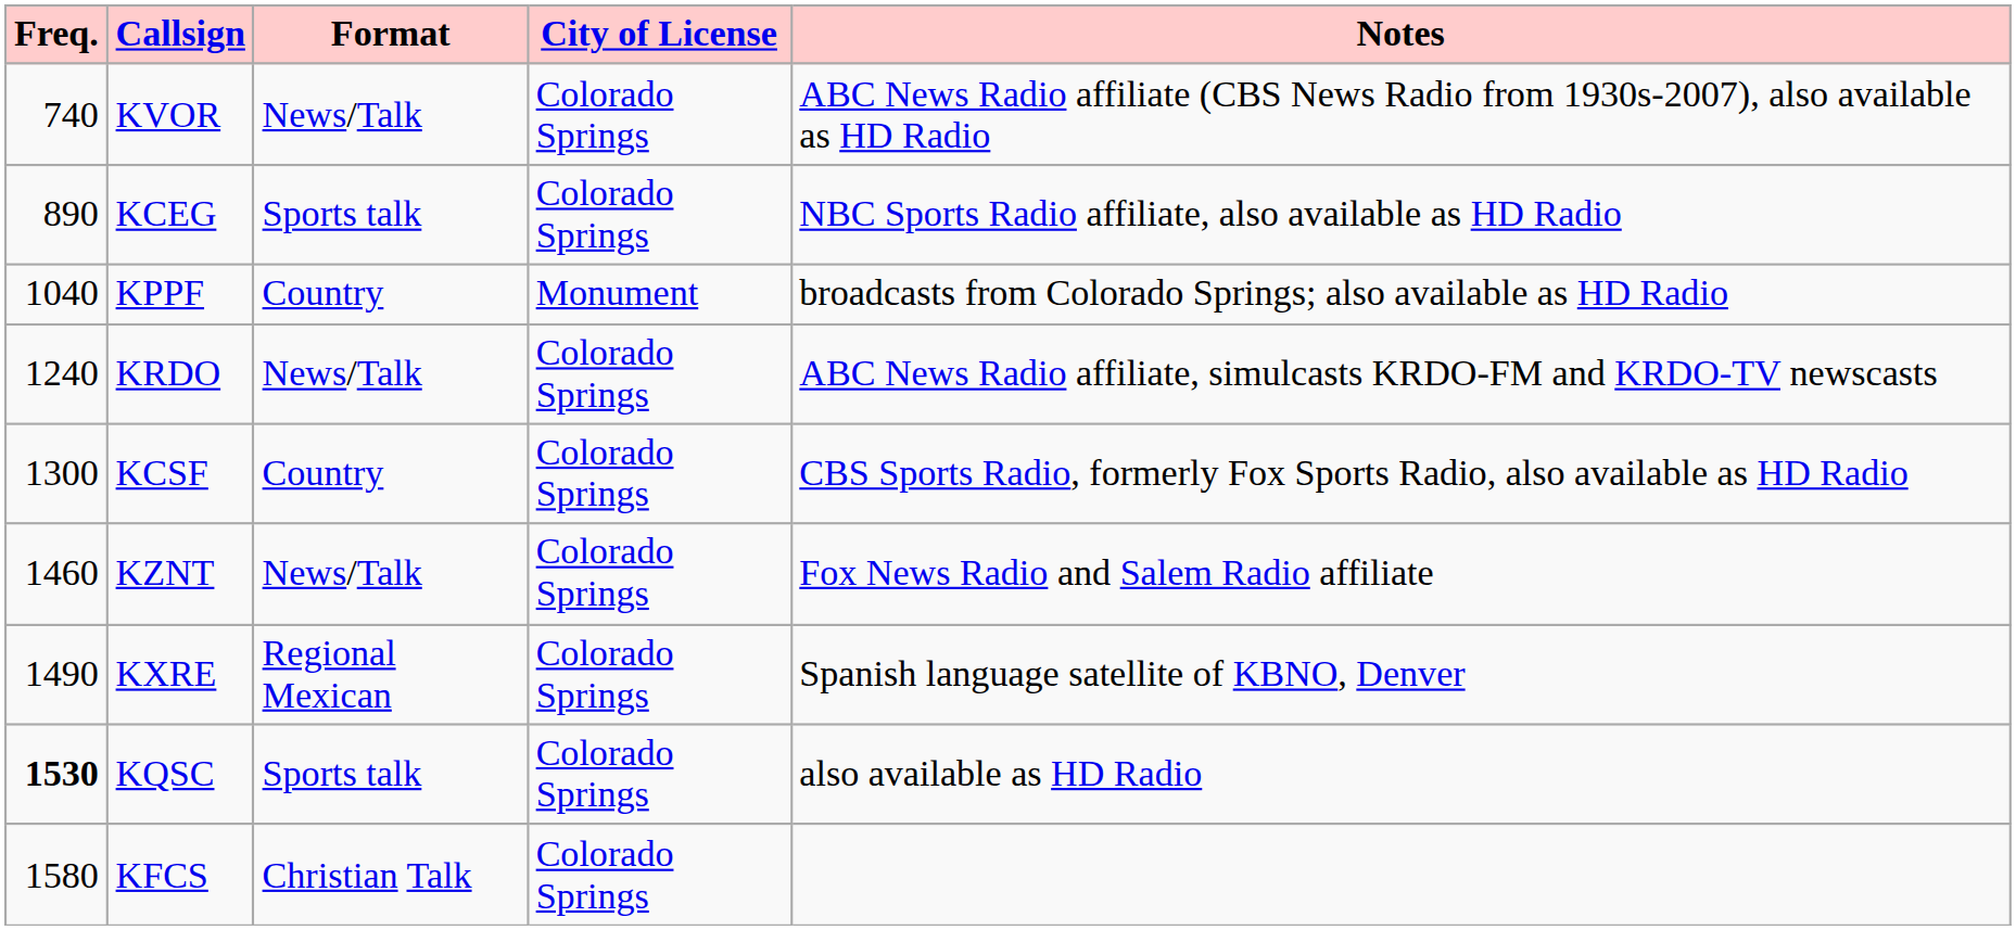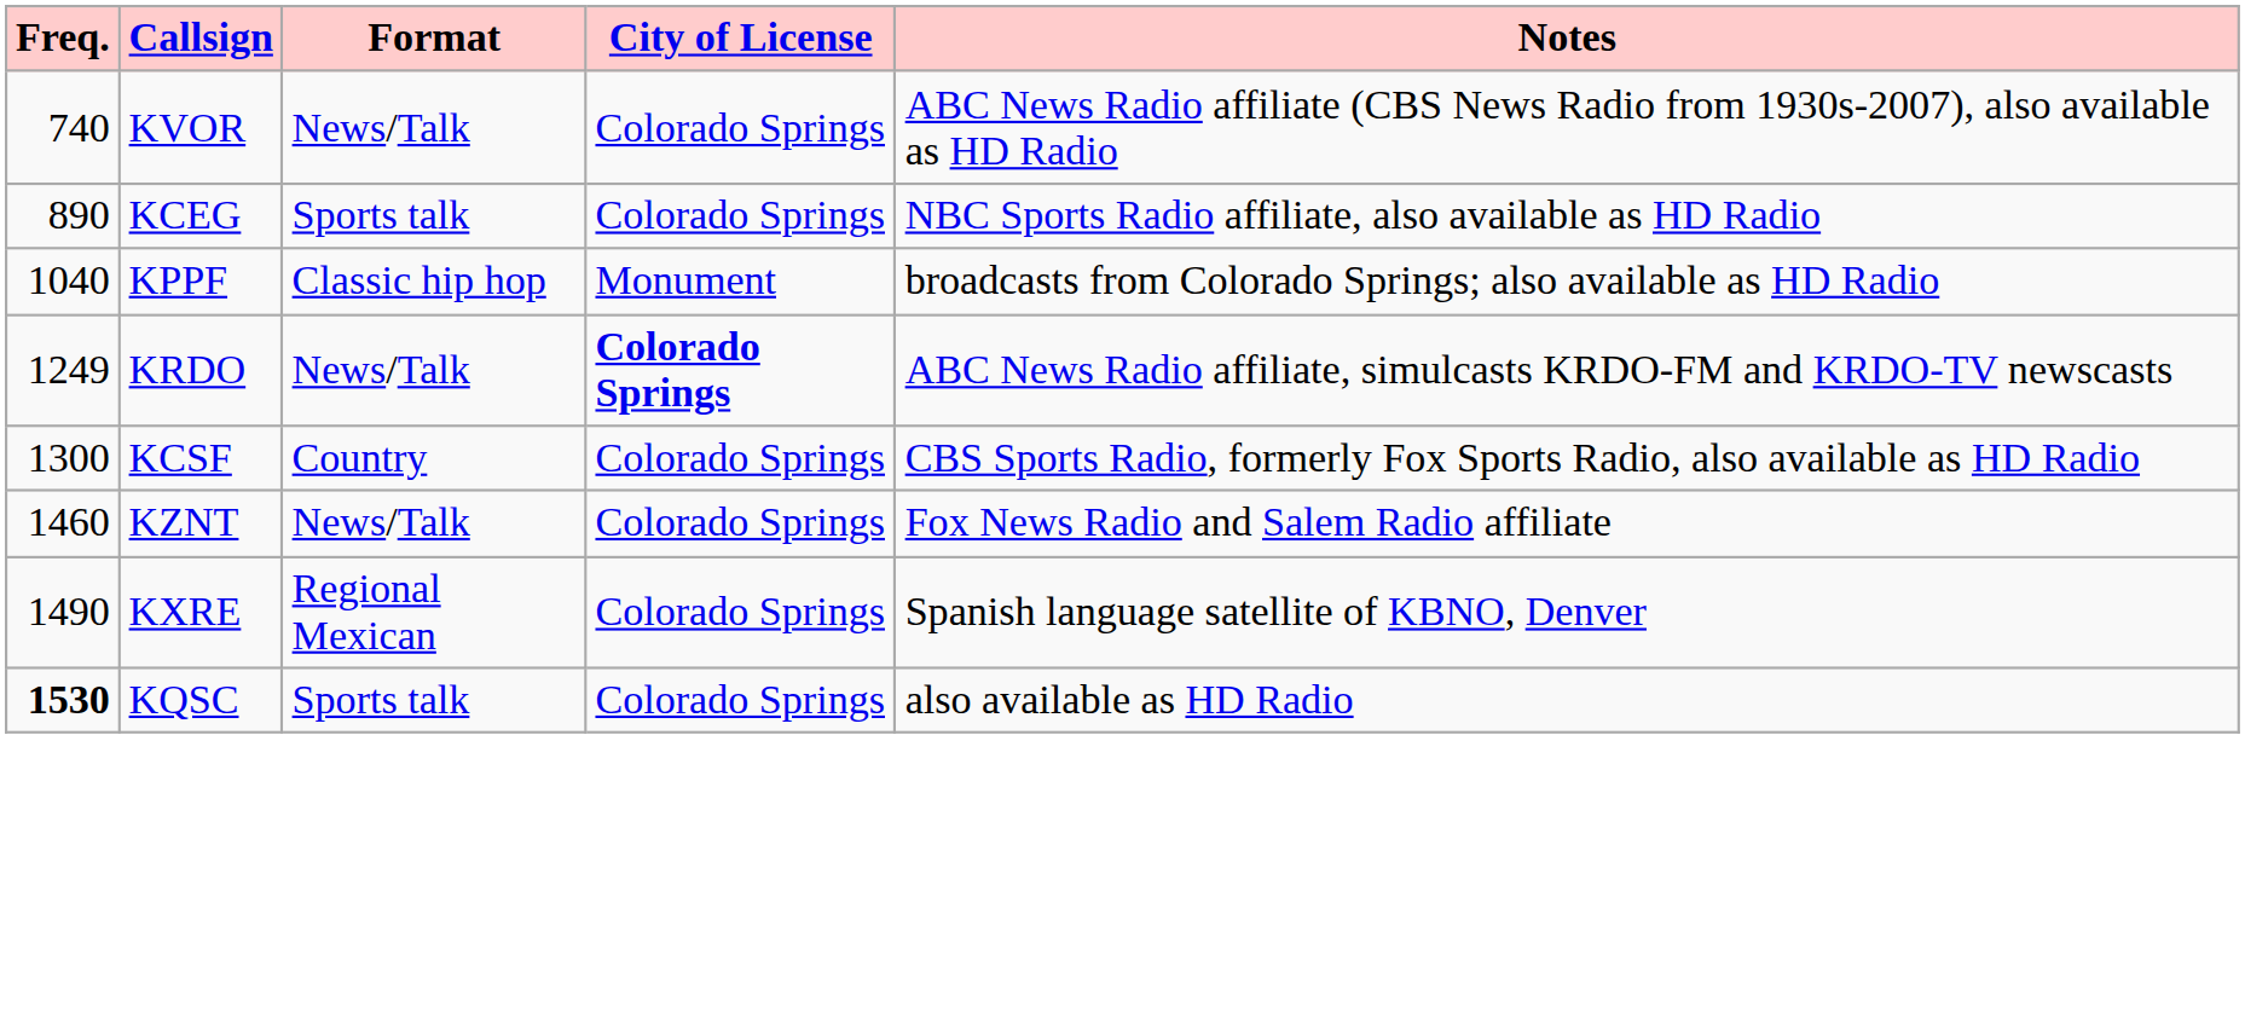KPPF | Format: Country -> Classic hip hop
KRDO | Freq.: 1240 -> 1249
KRDO | City of License: normal -> bold
- row: 1580 | KFCS | Christian Talk | Colorado Springs
